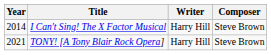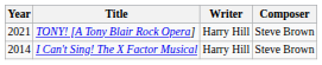rows swapped: I Can't Sing! The X Factor Musical <-> TONY! [A Tony Blair Rock Opera]
